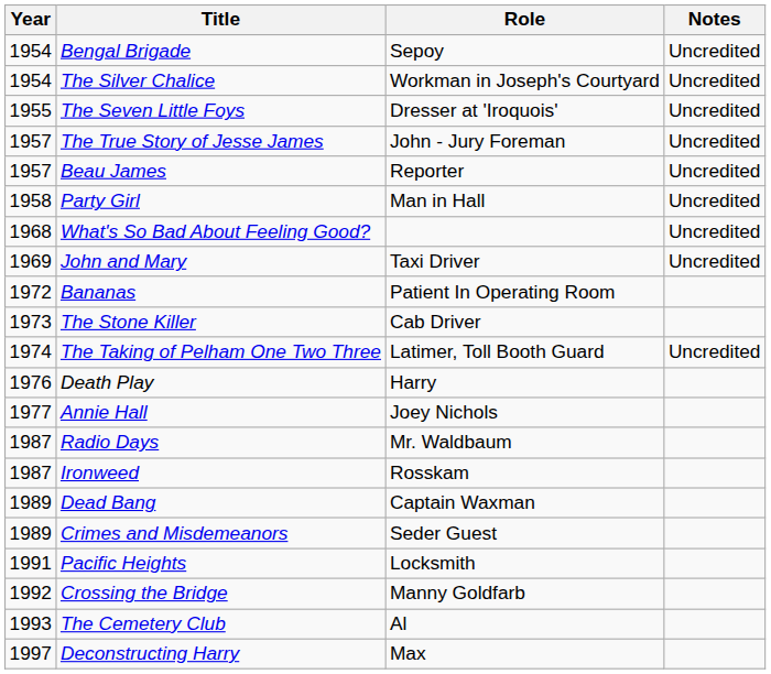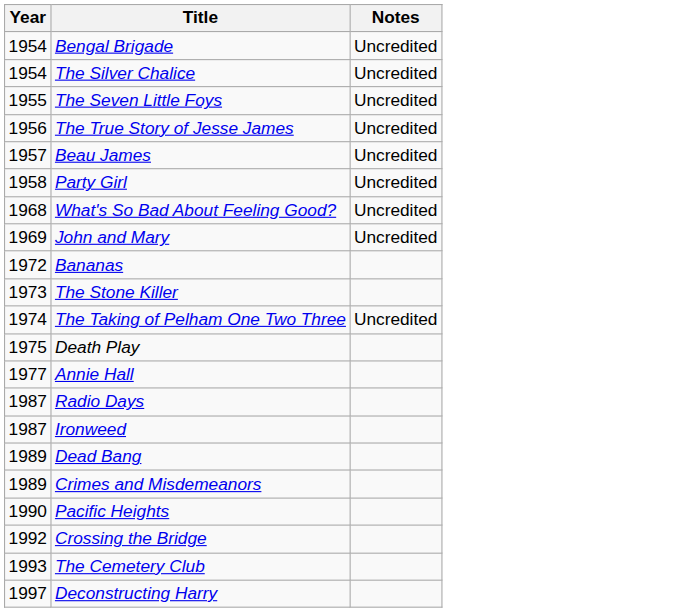- column: Role | Sepoy | Workman in Joseph's Courtyard | Dresser at 'Iroquois' | John - Jury Foreman | Reporter | Man in Hall | Taxi Driver | Patient In Operating Room | Cab Driver | Latimer, Toll Booth Guard | Harry | Joey Nichols | Mr. Waldbaum | Rosskam | Captain Waxman | Seder Guest | Locksmith | Manny Goldfarb | Al | Max
The True Story of Jesse James | Year: 1957 -> 1956
Death Play | Year: 1976 -> 1975
Pacific Heights | Year: 1991 -> 1990
